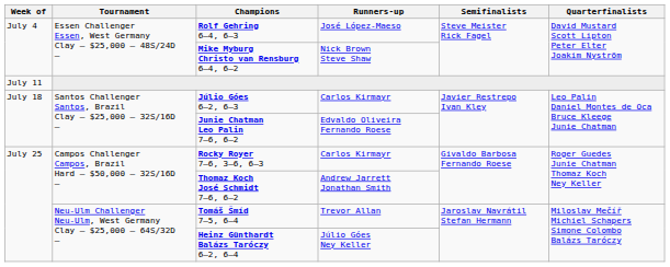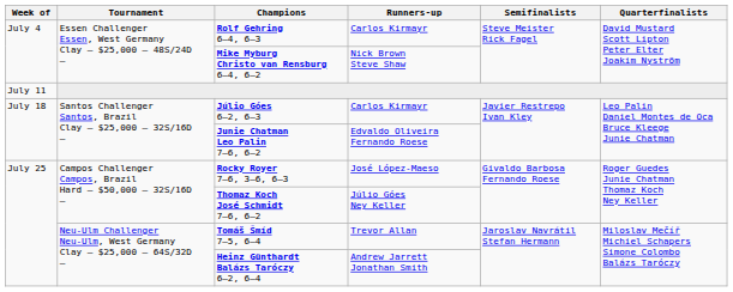Rolf Gehring 6–4, 6–3 | Runners-up: José López-Maeso -> Carlos Kirmayr
Rocky Royer 7–6, 3–6, 6–3 | Runners-up: Carlos Kirmayr -> José López-Maeso
Thomaz Koch José Schmidt 7–6, 6–2 | Runners-up: Andrew Jarrett Jonathan Smith -> Júlio Góes Ney Keller
Heinz Günthardt Balázs Taróczy 6–2, 6–4 | Runners-up: Júlio Góes Ney Keller -> Andrew Jarrett Jonathan Smith
